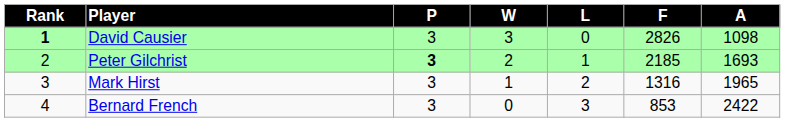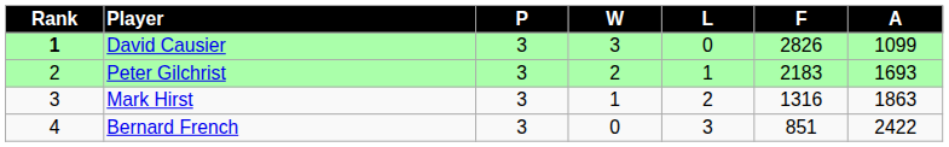David Causier | A: 1098 -> 1099
Peter Gilchrist | P: bold -> normal
Peter Gilchrist | F: 2185 -> 2183
Mark Hirst | A: 1965 -> 1863
Bernard French | F: 853 -> 851
